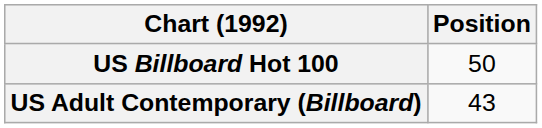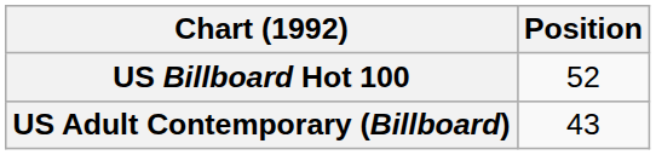US Billboard Hot 100 | Position: 50 -> 52
